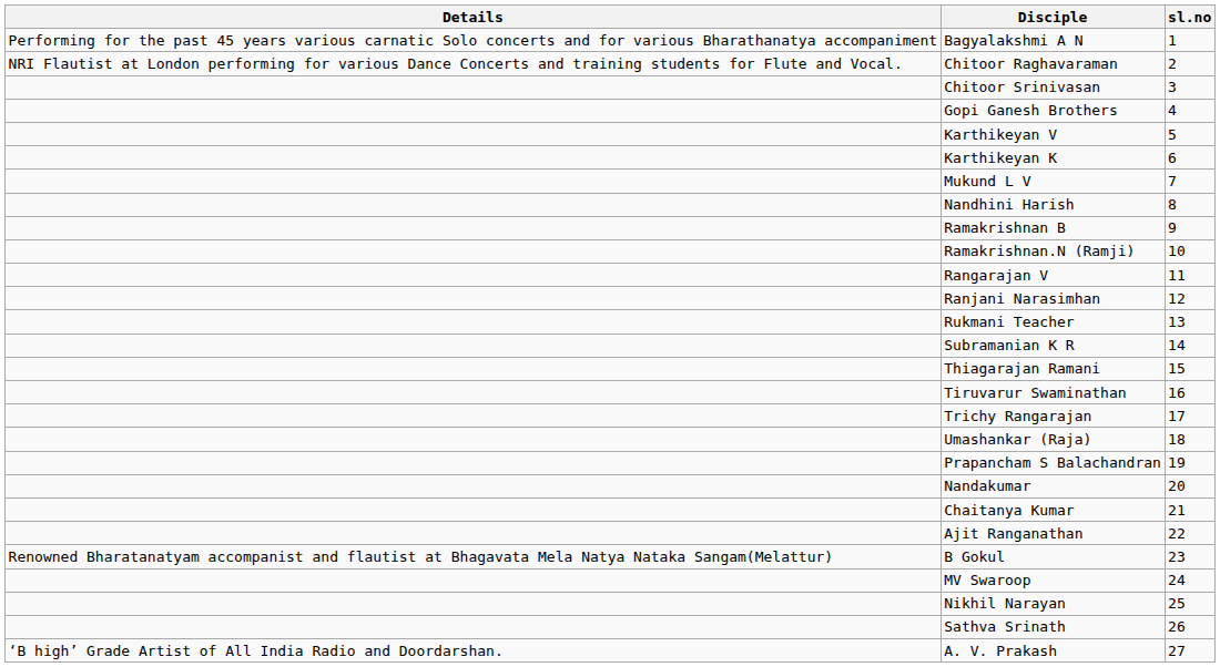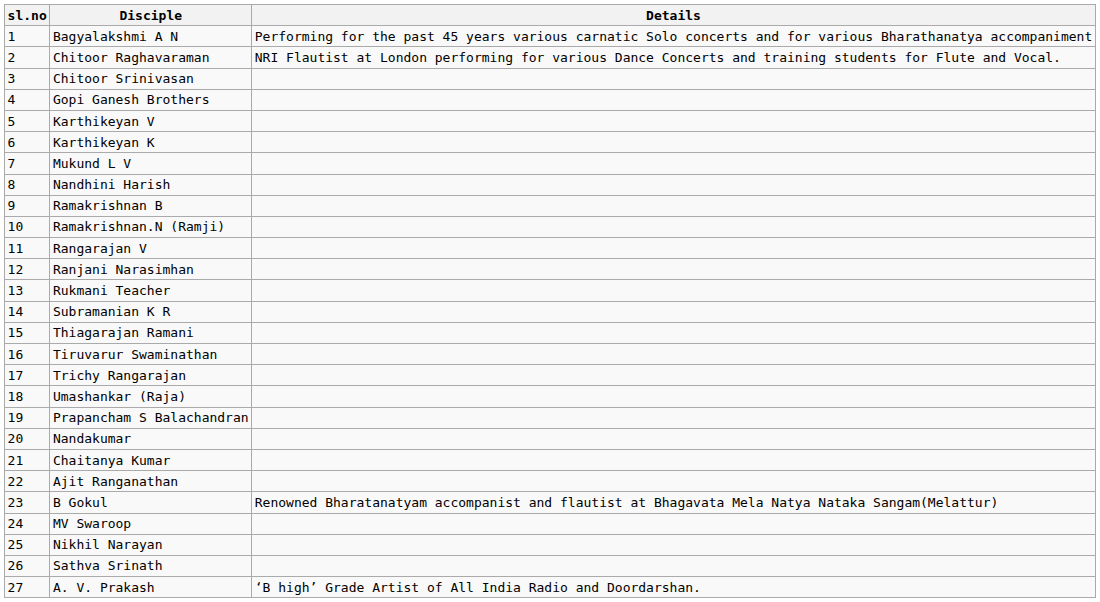columns swapped: sl.no <-> Details
